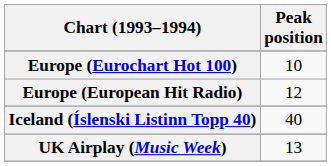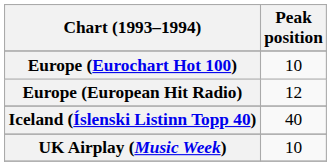UK Airplay (Music Week) | Peak position: 13 -> 10
